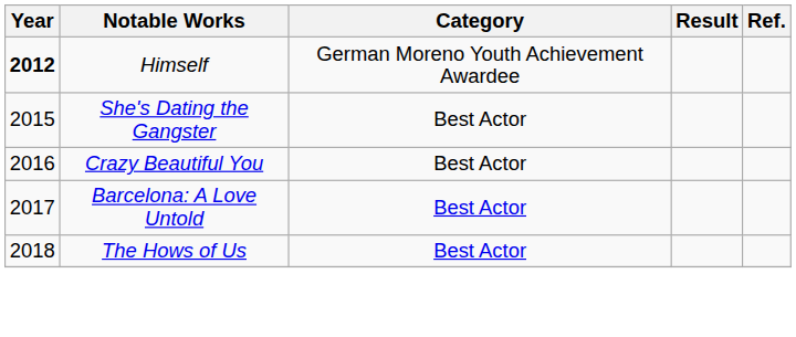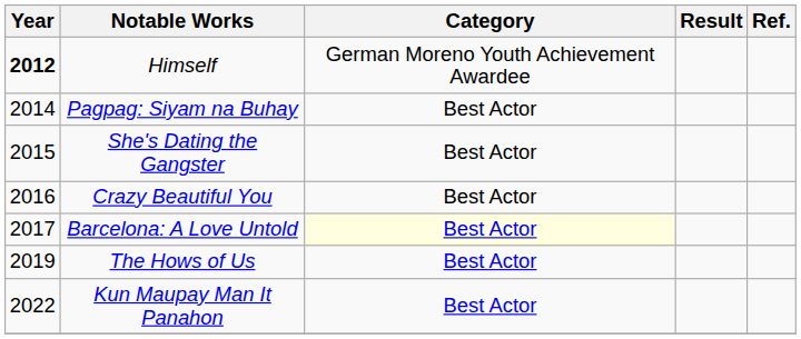+ row: 2014 | Pagpag: Siyam na Buhay | Best Actor
Barcelona: A Love Untold | Category: no background -> lightyellow background
The Hows of Us | Year: 2018 -> 2019
+ row: 2022 | Kun Maupay Man It Panahon | Best Actor
